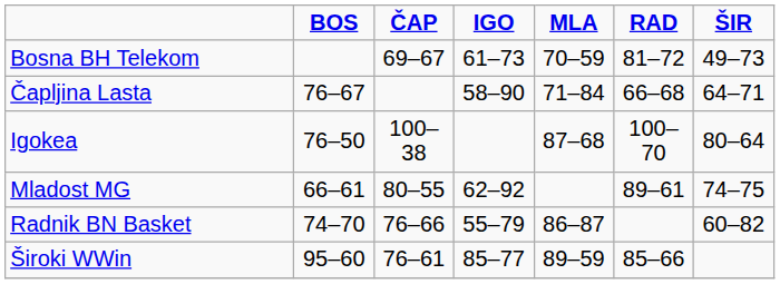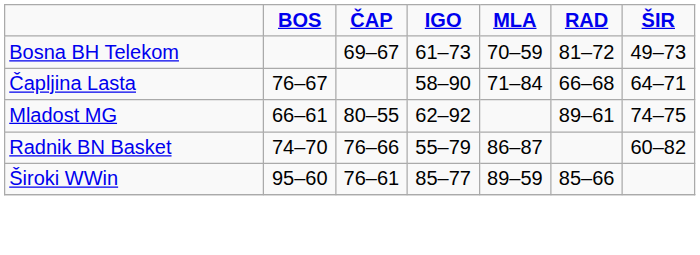- row: Igokea | 76–50 | 100–38 | 87–68 | 100–70 | 80–64
